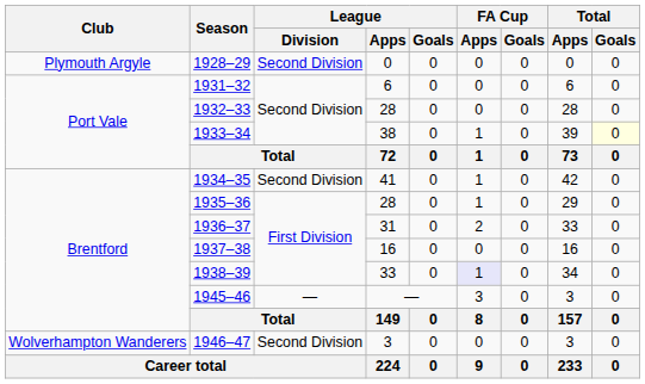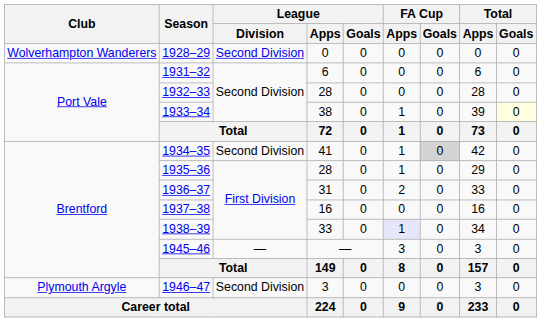1928–29 | Club: Plymouth Argyle -> Wolverhampton Wanderers
1934–35 | FA Cup / Goals: no background -> lightgrey background
1946–47 | Club: Wolverhampton Wanderers -> Plymouth Argyle
